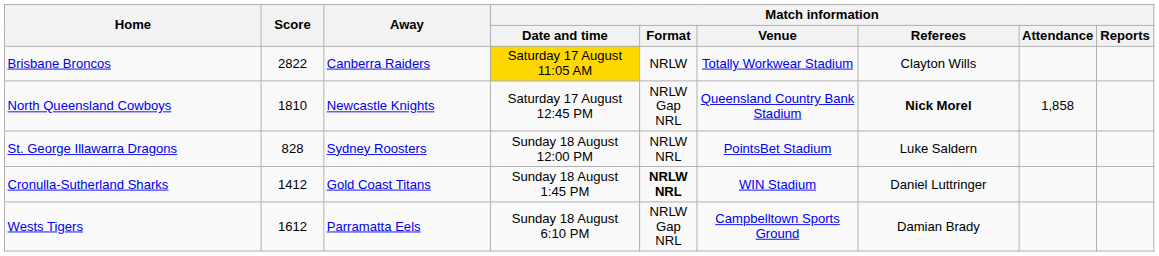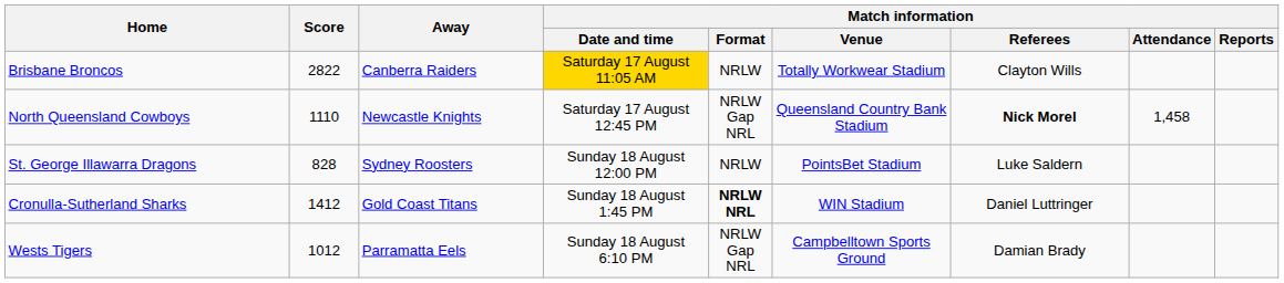North Queensland Cowboys | Score: 1810 -> 1110
North Queensland Cowboys | Match information / Attendance: 1,858 -> 1,458
St. George Illawarra Dragons | Match information / Format: NRLW NRL -> NRLW
Wests Tigers | Score: 1612 -> 1012
